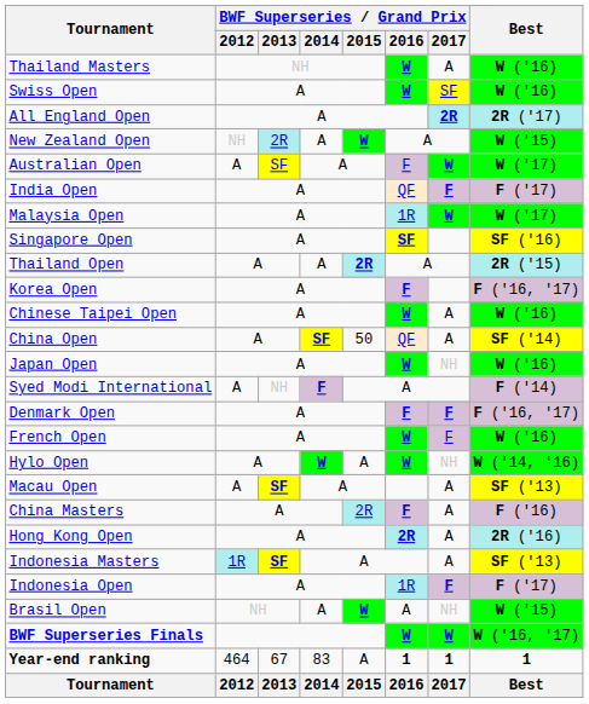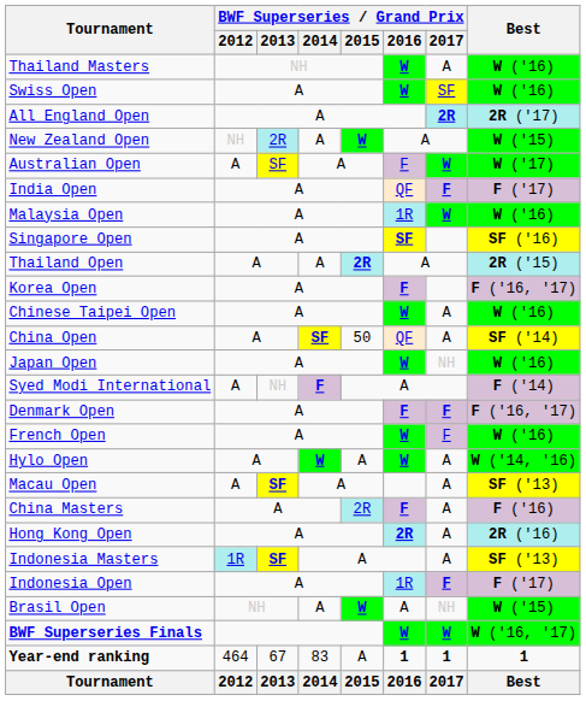Malaysia Open | Best: W ('17) -> W ('16)
Hylo Open | BWF Superseries / Grand Prix / 2017: NH -> A
